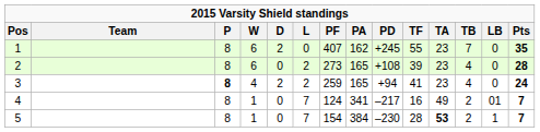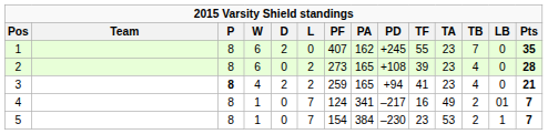3 | Pts: 24 -> 21
5 | TF: 28 -> 23
5 | TA: bold -> normal
